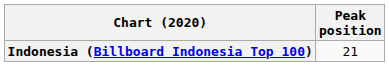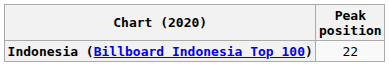Indonesia (Billboard Indonesia Top 100) | Peak position: 21 -> 22
